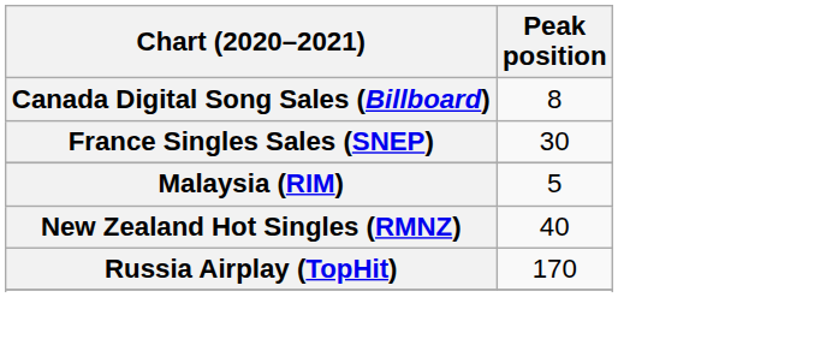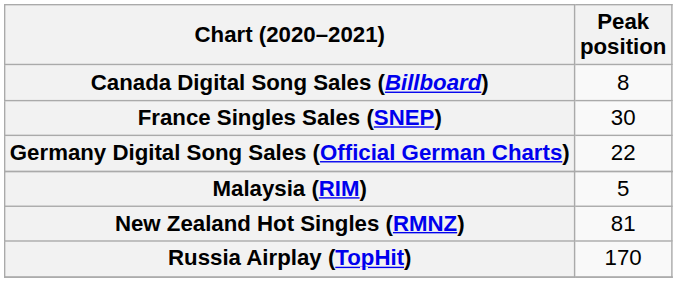+ row: Germany Digital Song Sales (Official German Charts) | 22
New Zealand Hot Singles (RMNZ) | Peak position: 40 -> 81
